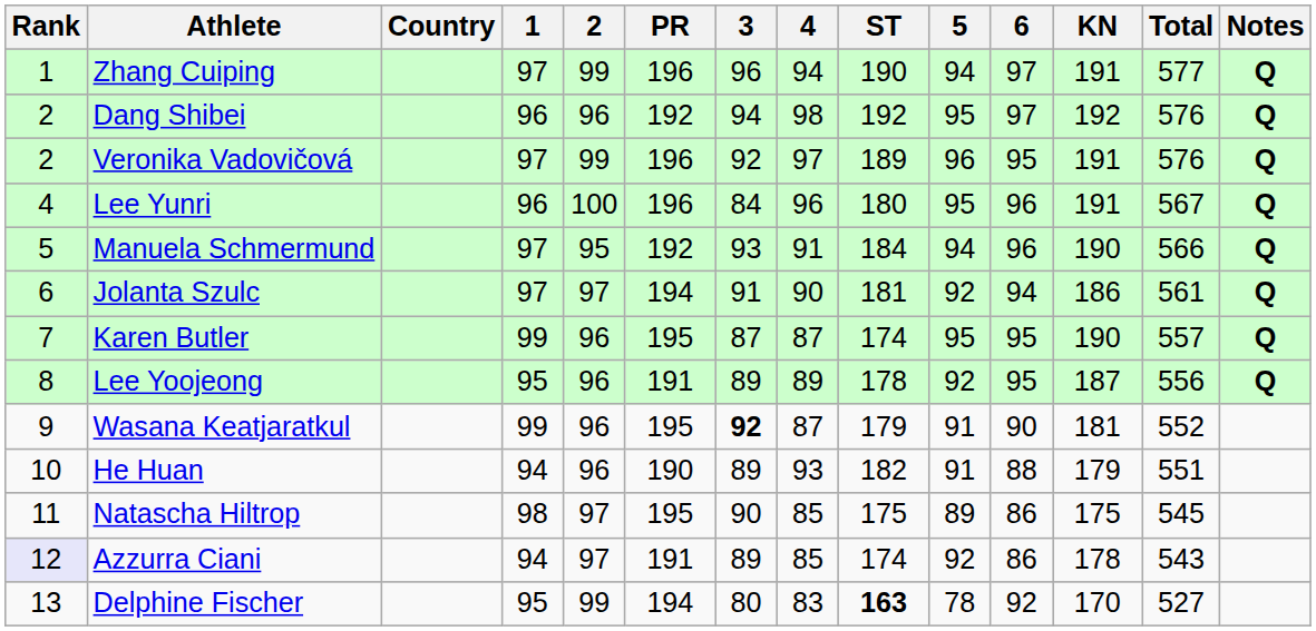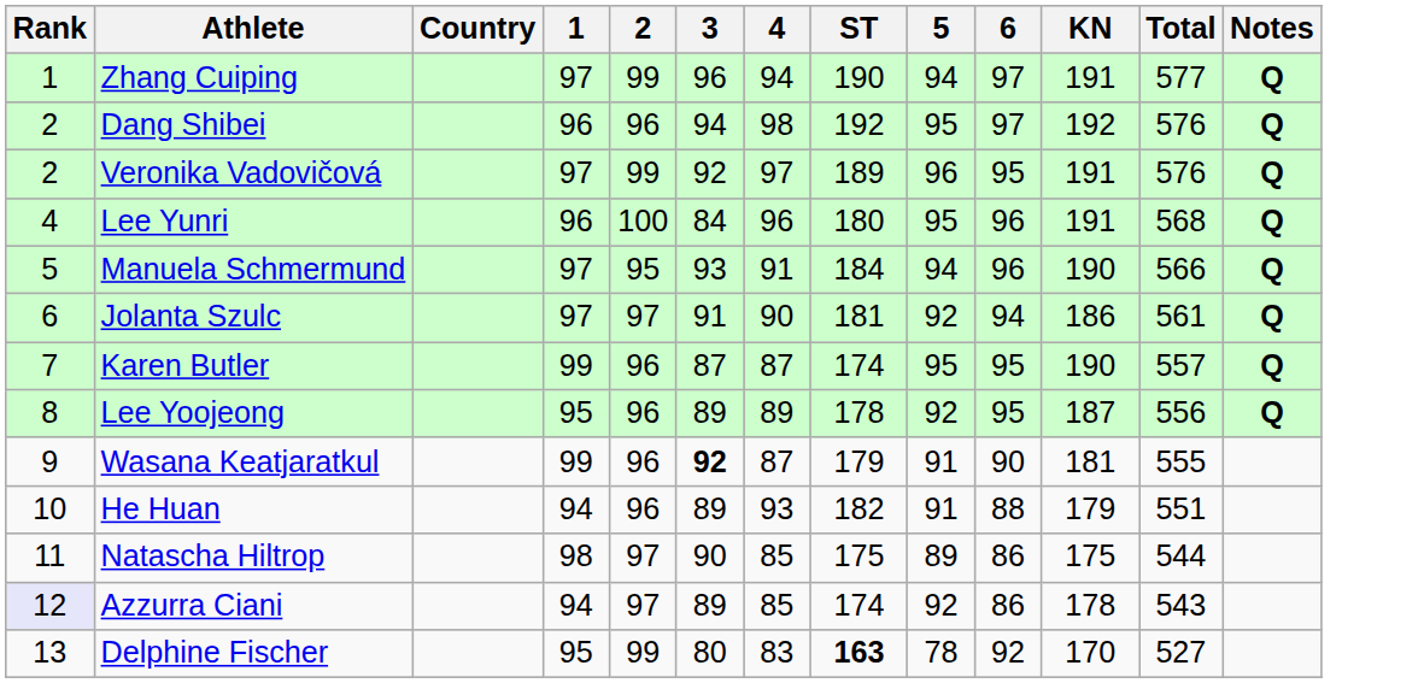- column: PR | 196 | 192 | 196 | 196 | 192 | 194 | 195 | 191 | 195 | 190 | 195 | 191 | 194
Lee Yunri | Total: 567 -> 568
Wasana Keatjaratkul | Total: 552 -> 555
Natascha Hiltrop | Total: 545 -> 544
